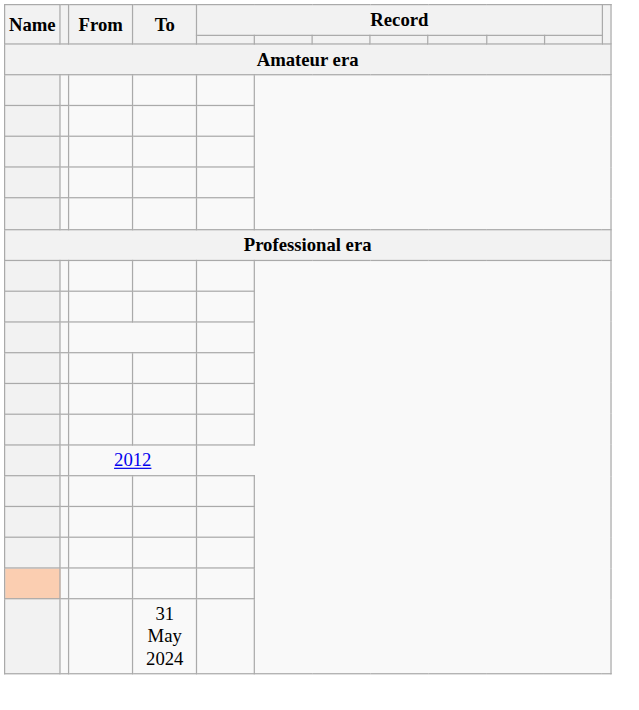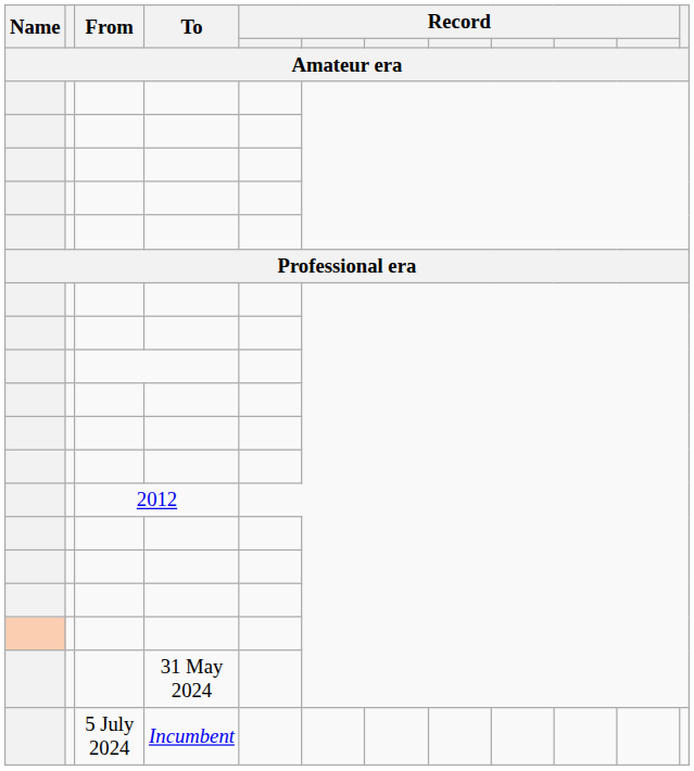+ row: 5 July 2024 | Incumbent
